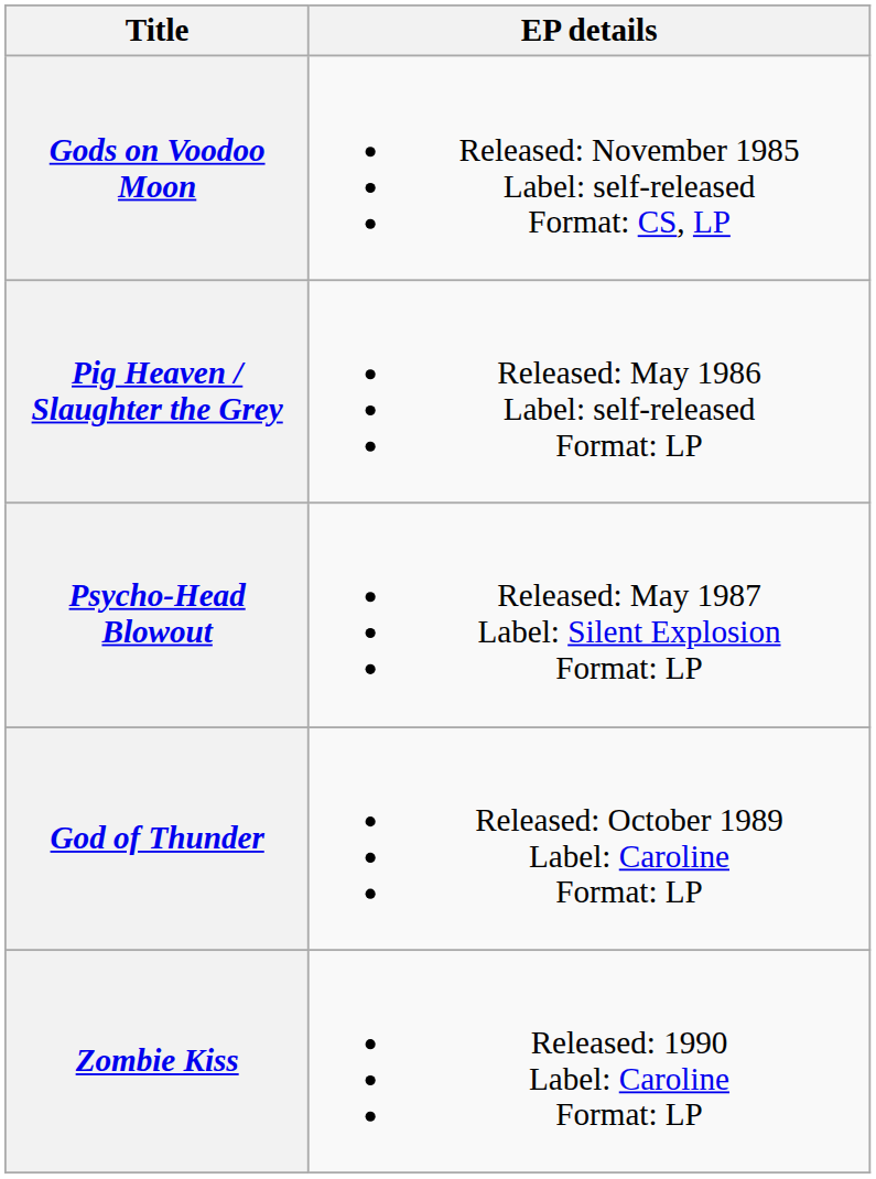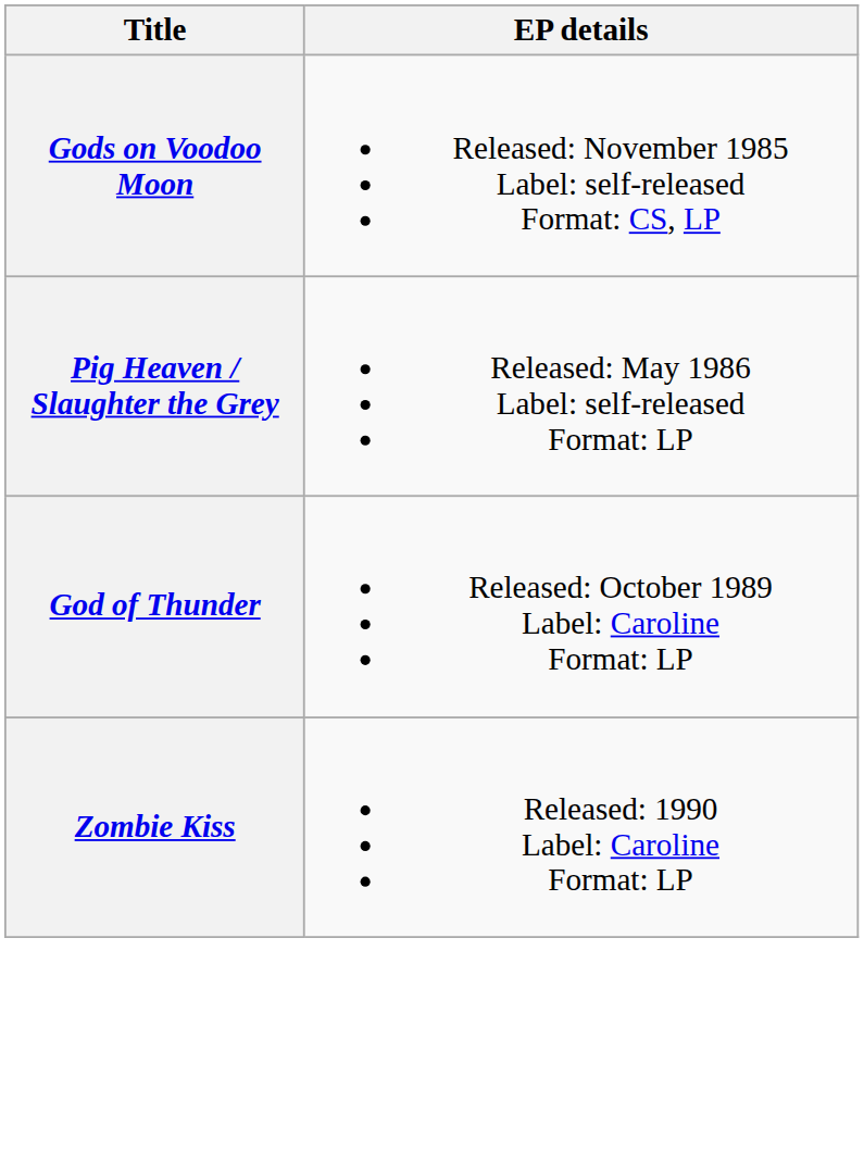- row: Psycho-Head Blowout | Released: May 1987 Label: Silent Explosion Format: LP
